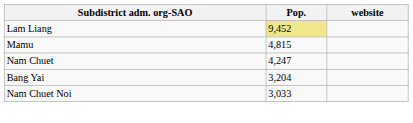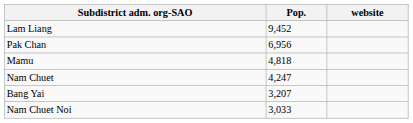Lam Liang | Pop.: khaki background -> no background
+ row: Pak Chan | 6,956
Mamu | Pop.: 4,815 -> 4,818
Bang Yai | Pop.: 3,204 -> 3,207
